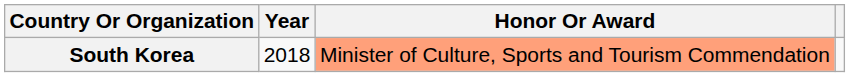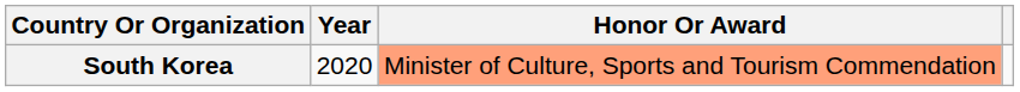South Korea | Year: 2018 -> 2020
